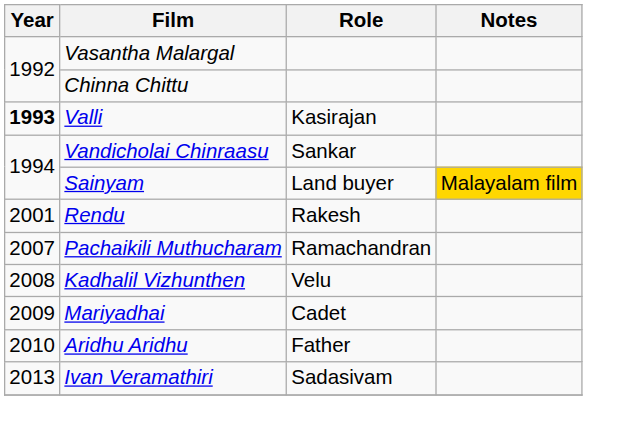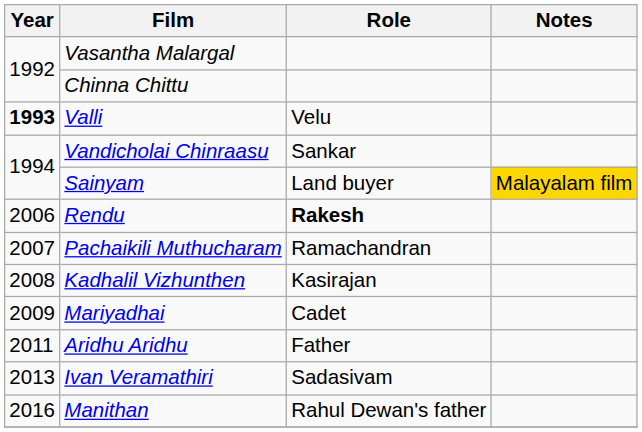Valli | Role: Kasirajan -> Velu
Rendu | Year: 2001 -> 2006
Rendu | Role: normal -> bold
Kadhalil Vizhunthen | Role: Velu -> Kasirajan
Aridhu Aridhu | Year: 2010 -> 2011
+ row: 2016 | Manithan | Rahul Dewan's father
